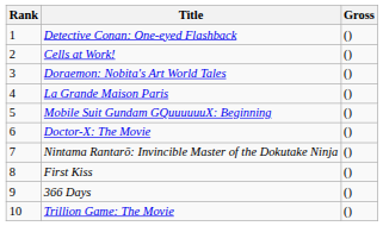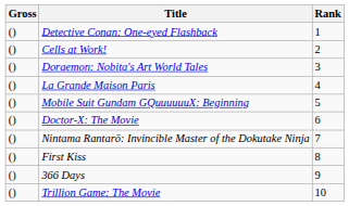columns swapped: Rank <-> Gross
